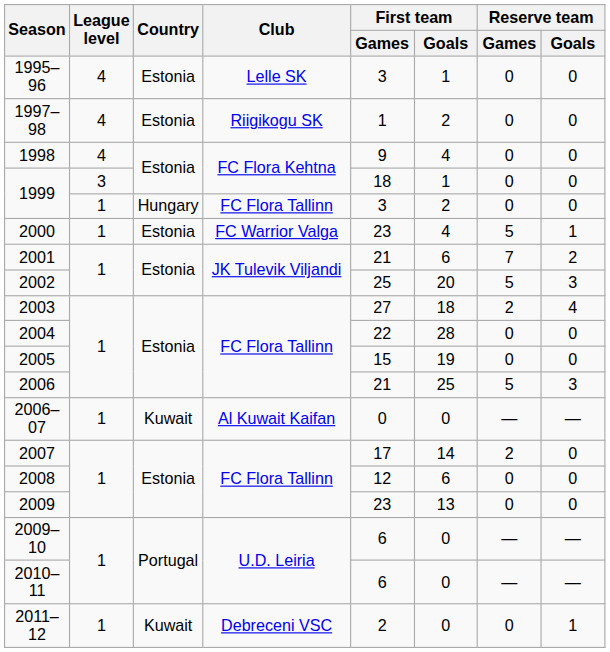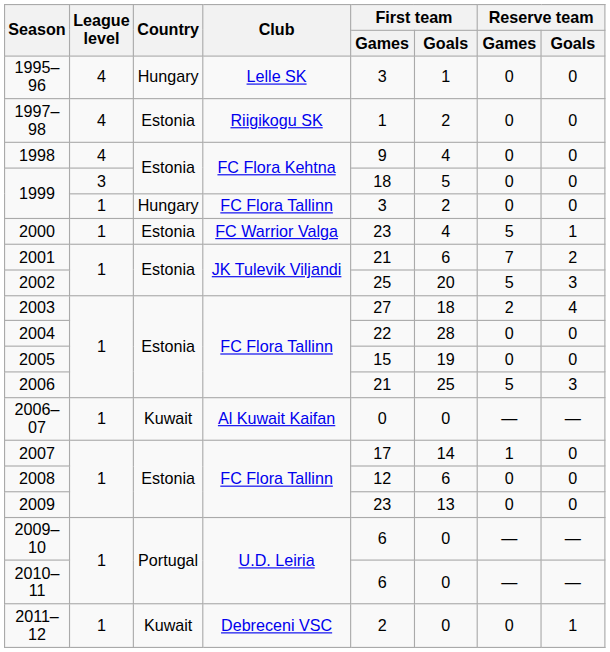1995–96 | Country: Estonia -> Hungary
1999 / FC Flora Kehtna | First team / Goals: 1 -> 5
2007 | Reserve team / Games: 2 -> 1
